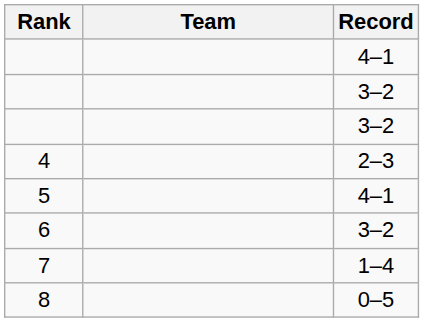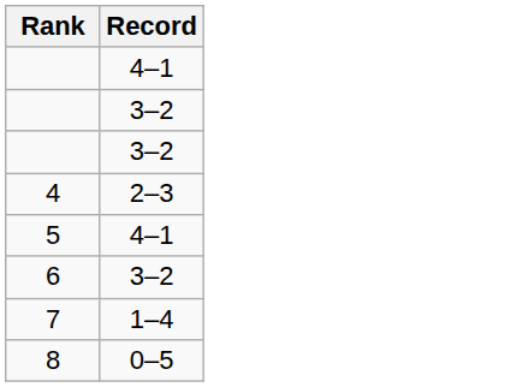- column: Team
